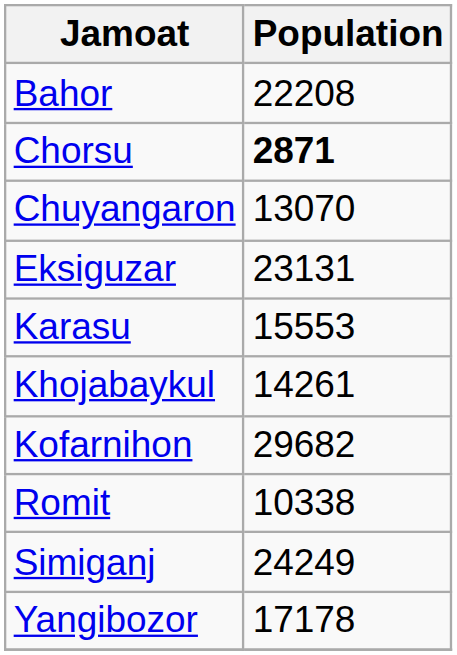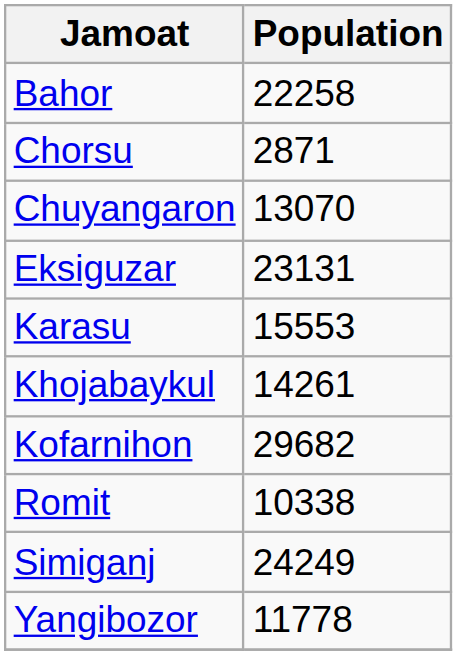Bahor | Population: 22208 -> 22258
Chorsu | Population: bold -> normal
Yangibozor | Population: 17178 -> 11778
